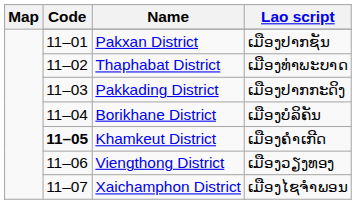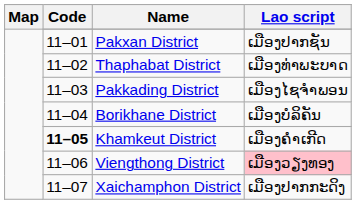Pakkading District | Lao script: ເມືອງປາກກະດິງ -> ເມືອງໄຊຈໍາພອນ
Viengthong District | Lao script: no background -> pink background
Xaichamphon District | Lao script: ເມືອງໄຊຈໍາພອນ -> ເມືອງປາກກະດິງ
